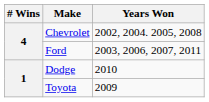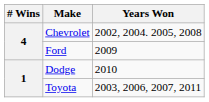Ford | Years Won: 2003, 2006, 2007, 2011 -> 2009
Toyota | Years Won: 2009 -> 2003, 2006, 2007, 2011
